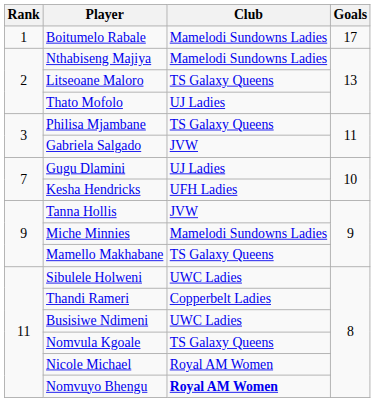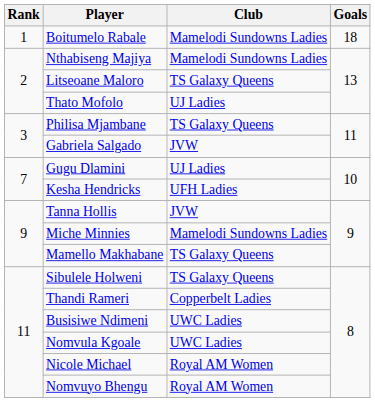Boitumelo Rabale | Goals: 17 -> 18
Sibulele Holweni | Club: UWC Ladies -> TS Galaxy Queens
Nomvula Kgoale | Club: TS Galaxy Queens -> UWC Ladies
Nomvuyo Bhengu | Club: bold -> normal
